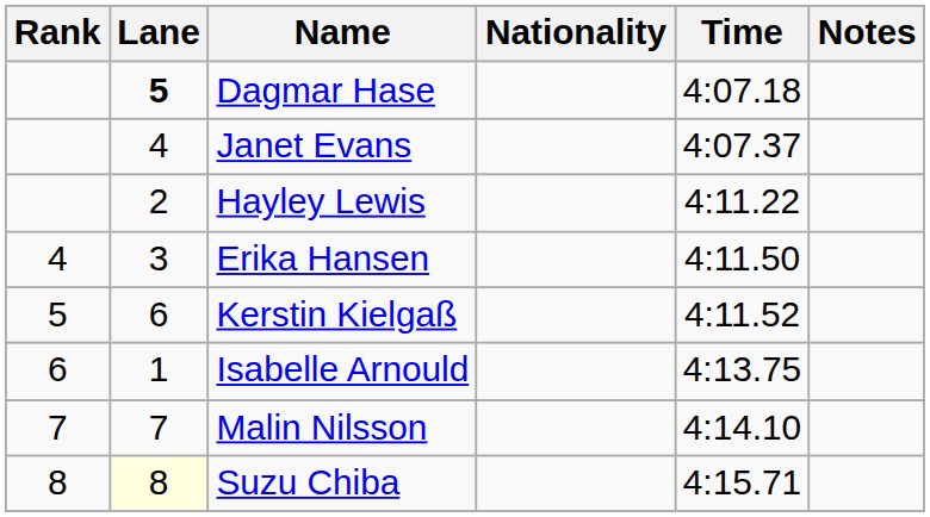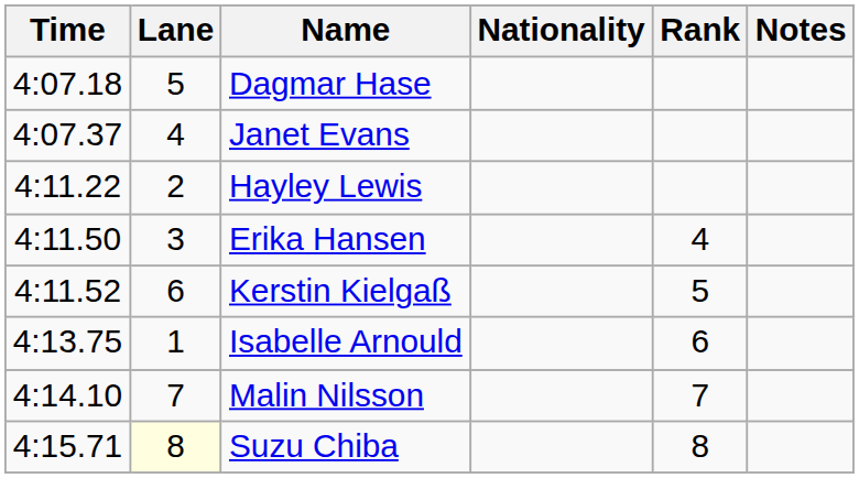columns swapped: Rank <-> Time
Dagmar Hase | Lane: bold -> normal
